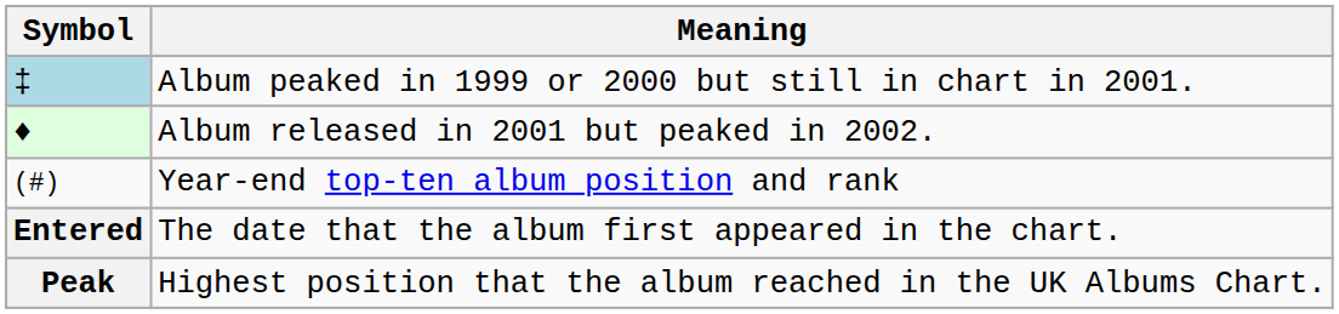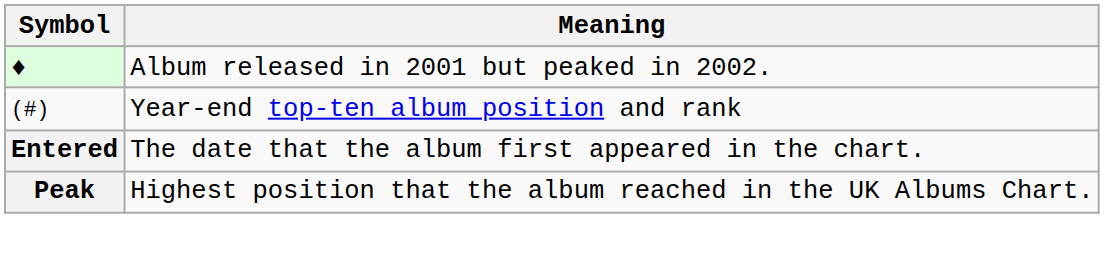- row: ‡ | Album peaked in 1999 or 2000 but still in chart in 2001.
